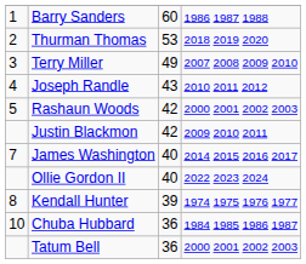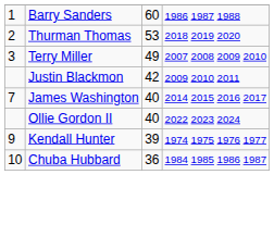- row: 4 | Joseph Randle | 43 | 2010 2011 2012
- row: 5 | Rashaun Woods | 42 | 2000 2001 2002 2003
Kendall Hunter | column 1: 8 -> 9
- row: Tatum Bell | 36 | 2000 2001 2002 2003
